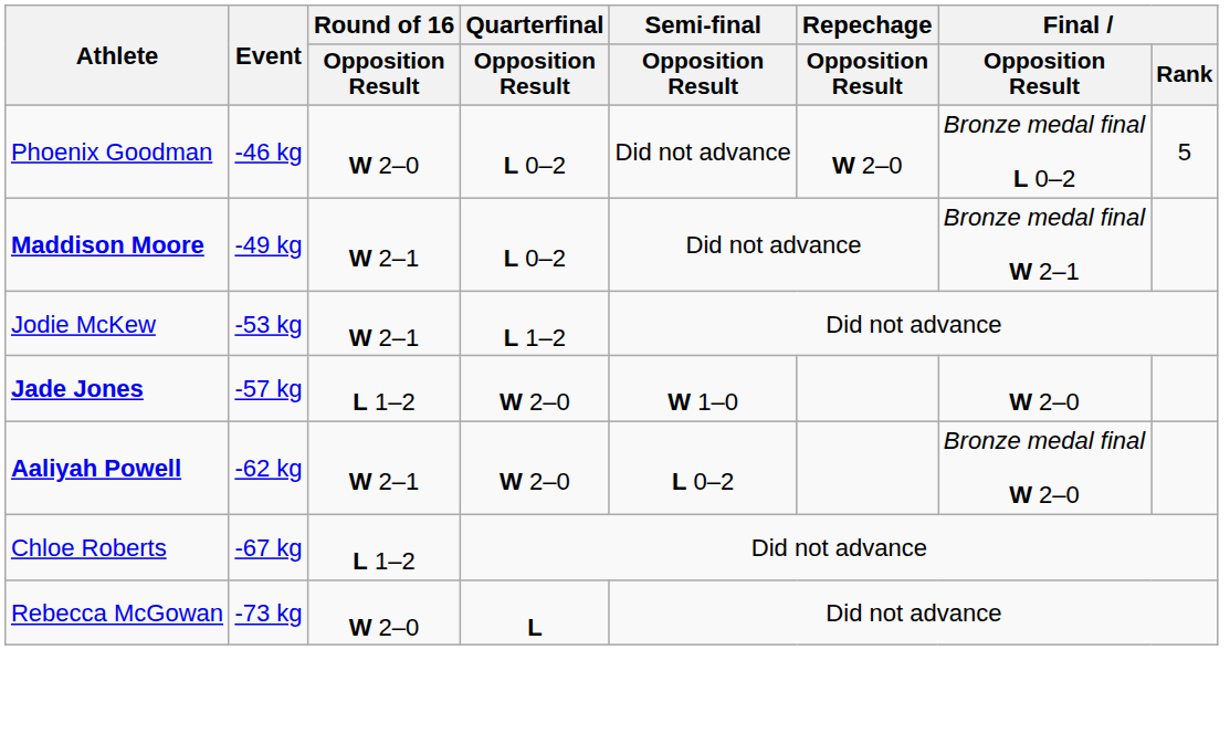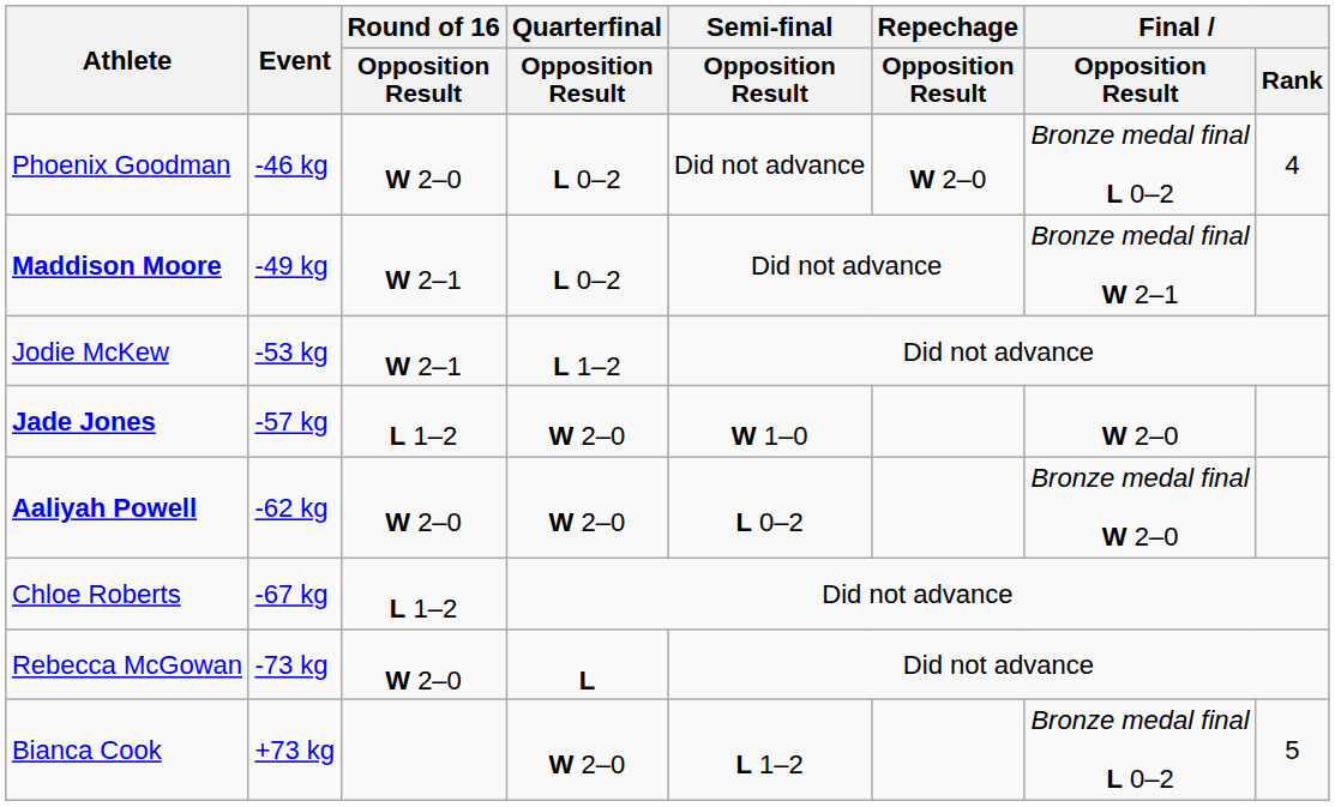Phoenix Goodman | Final / Rank: 5 -> 4
Aaliyah Powell | Round of 16 / Opposition Result: W 2–1 -> W 2–0
+ row: Bianca Cook | +73 kg | W 2–0 | L 1–2 | Bronze medal final L 0–2 | 5
